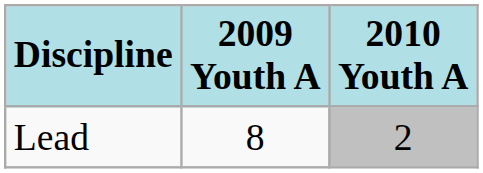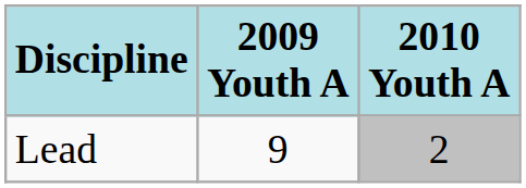Lead | 2009 Youth A: 8 -> 9
